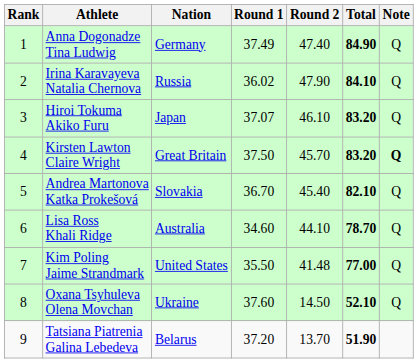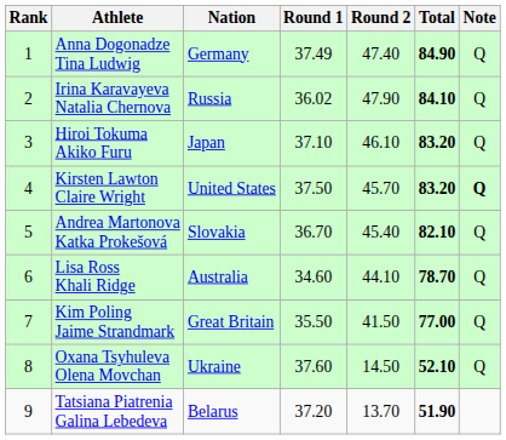Hiroi Tokuma Akiko Furu | Round 1: 37.07 -> 37.10
Kirsten Lawton Claire Wright | Nation: Great Britain -> United States
Kim Poling Jaime Strandmark | Nation: United States -> Great Britain
Kim Poling Jaime Strandmark | Round 2: 41.48 -> 41.50
